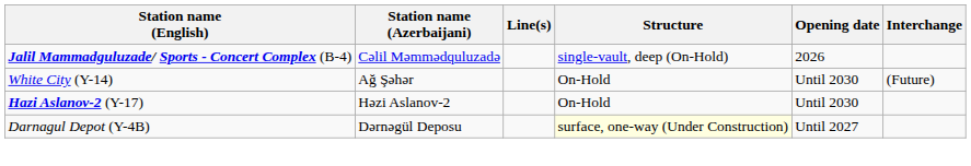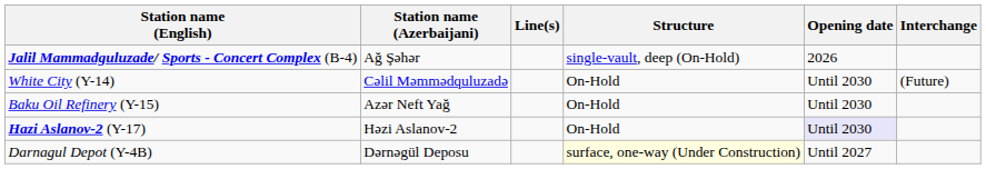Jalil Mammadguluzade/ Sports - Concert Complex (B-4) | Station name (Azerbaijani): Cəlil Məmmədquluzadə -> Ağ Şəhər
White City (Y-14) | Station name (Azerbaijani): Ağ Şəhər -> Cəlil Məmmədquluzadə
+ row: Baku Oil Refinery (Y-15) | Azər Neft Yağ | On-Hold | Until 2030
Hazi Aslanov-2 (Y-17) | Opening date: no background -> lavender background
